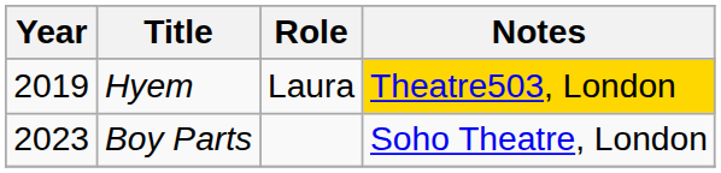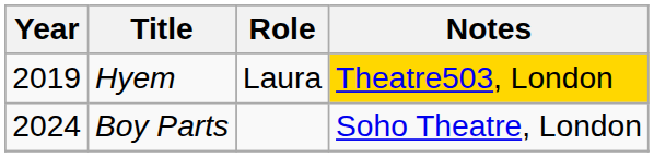Boy Parts | Year: 2023 -> 2024
